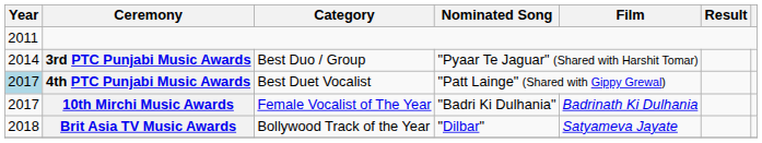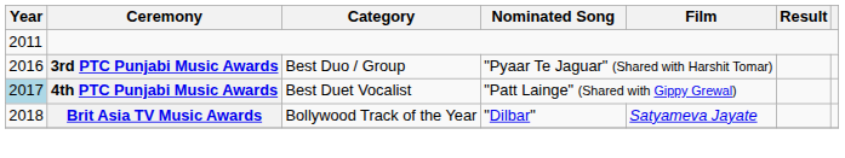3rd PTC Punjabi Music Awards | Year: 2014 -> 2016
- row: 2017 | 10th Mirchi Music Awards | Female Vocalist of The Year | "Badri Ki Dulhania" | Badrinath Ki Dulhania
